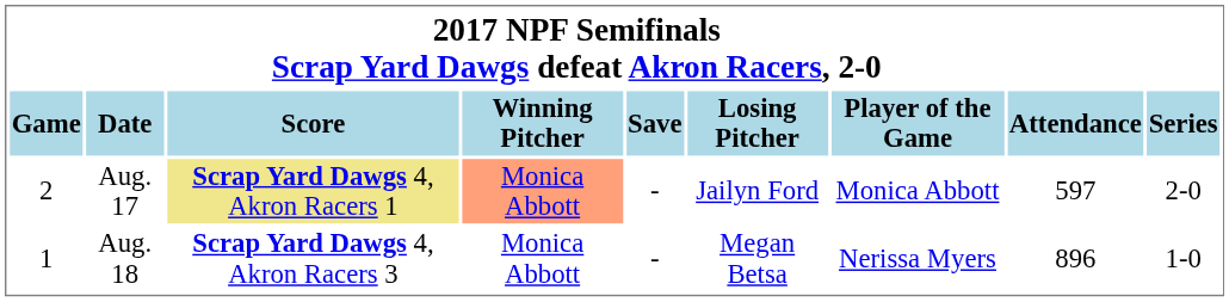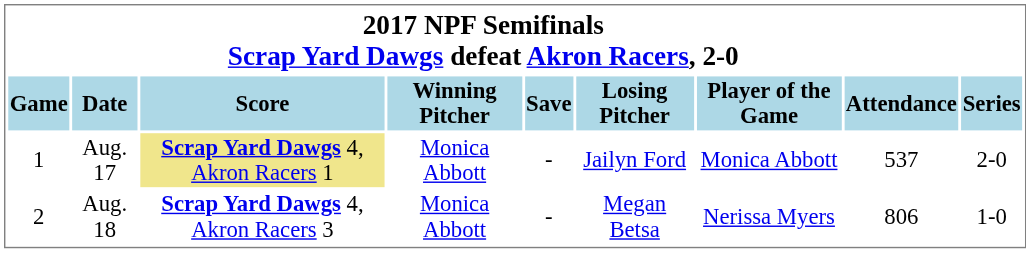Aug. 17 | column 1: 2 -> 1
Aug. 17 | column 4: lightsalmon background -> no background
Aug. 17 | column 8: 597 -> 537
Aug. 18 | column 1: 1 -> 2
Aug. 18 | column 8: 896 -> 806
